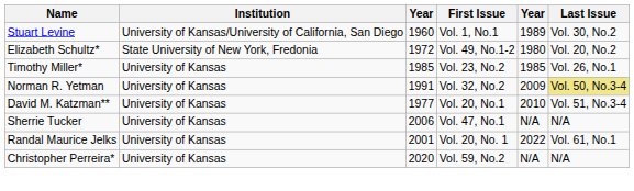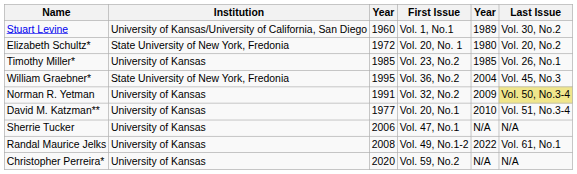Elizabeth Schultz* | First Issue: Vol. 49, No.1-2 -> Vol. 20, No. 1
+ row: William Graebner* | State University of New York, Fredonia | 1995 | Vol. 36, No.2 | 2004 | Vol. 45, No.3
Randal Maurice Jelks | column 3: 2001 -> 2008
Randal Maurice Jelks | First Issue: Vol. 20, No. 1 -> Vol. 49, No.1-2
